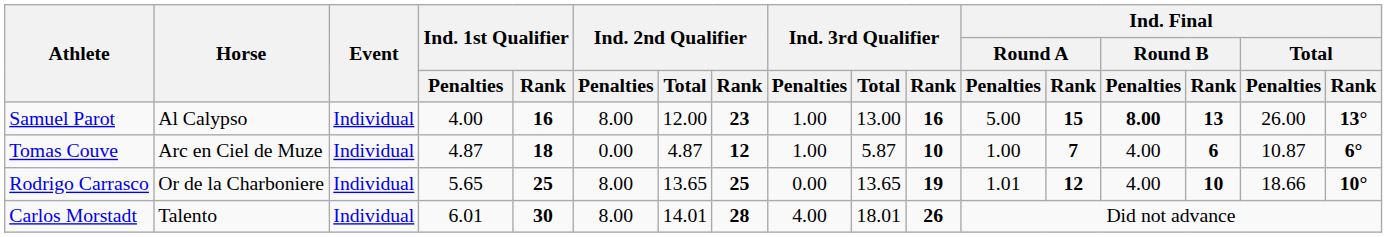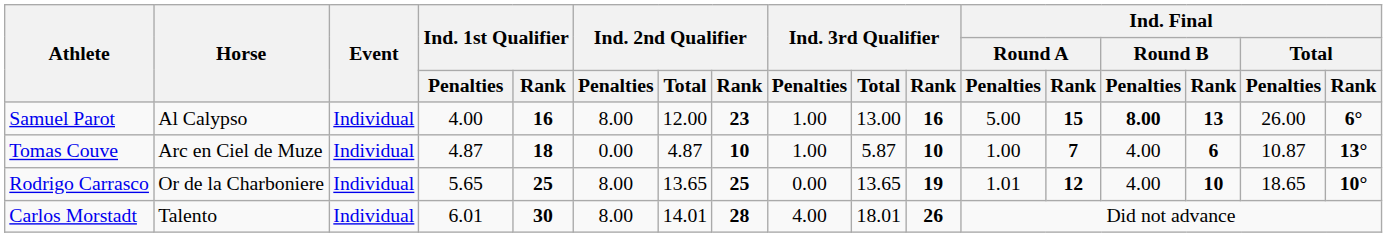Samuel Parot | Ind. Final / Total / Rank: 13° -> 6°
Tomas Couve | Ind. 2nd Qualifier / Rank: 12 -> 10
Tomas Couve | Ind. Final / Total / Rank: 6° -> 13°
Rodrigo Carrasco | Ind. Final / Total / Penalties: 18.66 -> 18.65
